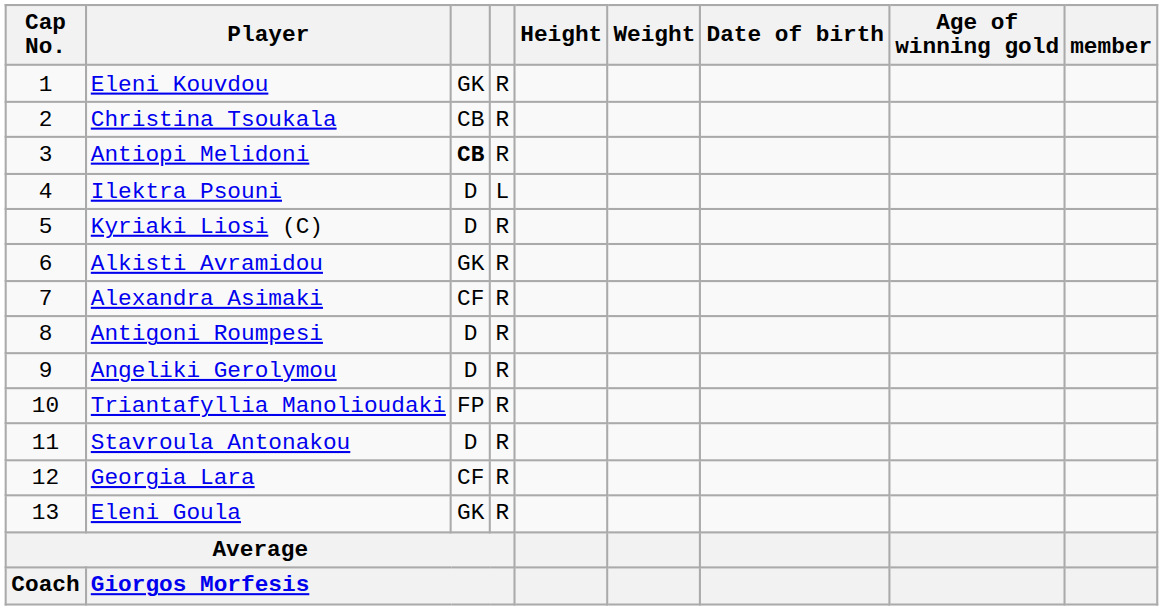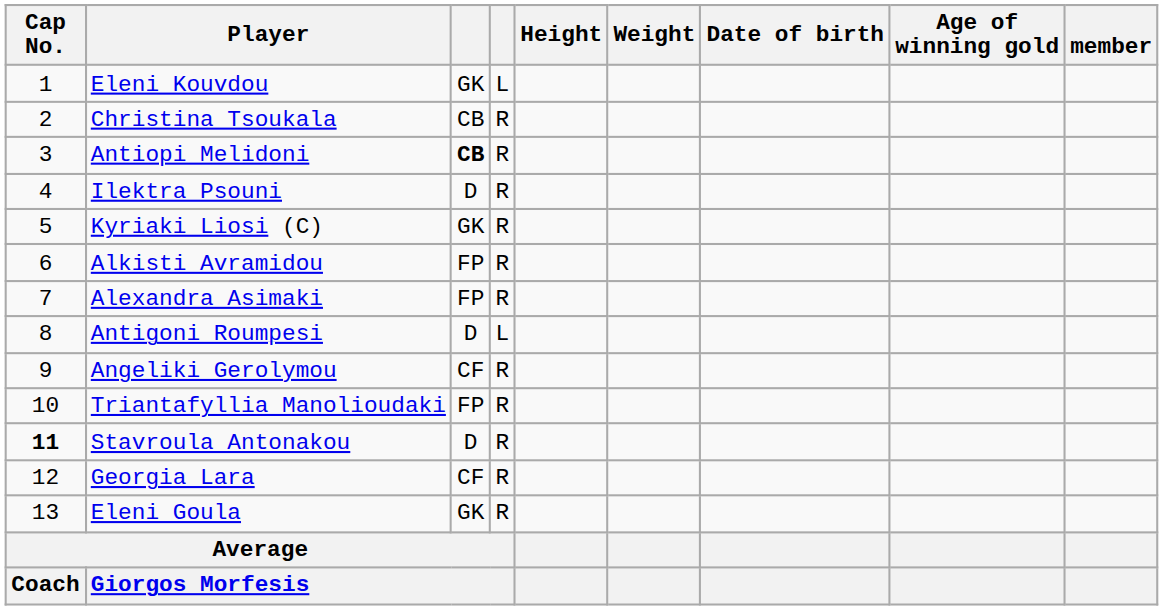Eleni Kouvdou | column 4: R -> L
Ilektra Psouni | column 4: L -> R
Kyriaki Liosi (C) | column 3: D -> GK
Alkisti Avramidou | column 3: GK -> FP
Alexandra Asimaki | column 3: CF -> FP
Antigoni Roumpesi | column 4: R -> L
Angeliki Gerolymou | column 3: D -> CF
Stavroula Antonakou | Cap No.: normal -> bold
